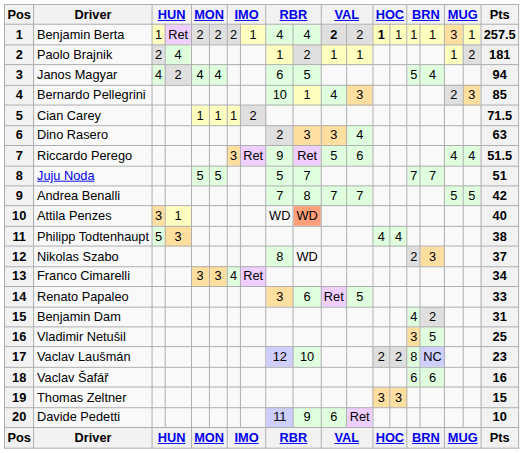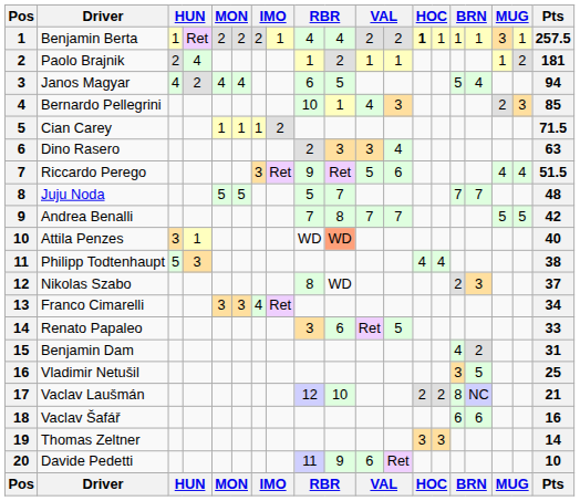Benjamin Berta | column 11: bold -> normal
Juju Noda | Pts: 51 -> 48
Vaclav Laušmán | Pts: 23 -> 21
Thomas Zeltner | Pts: 15 -> 14
